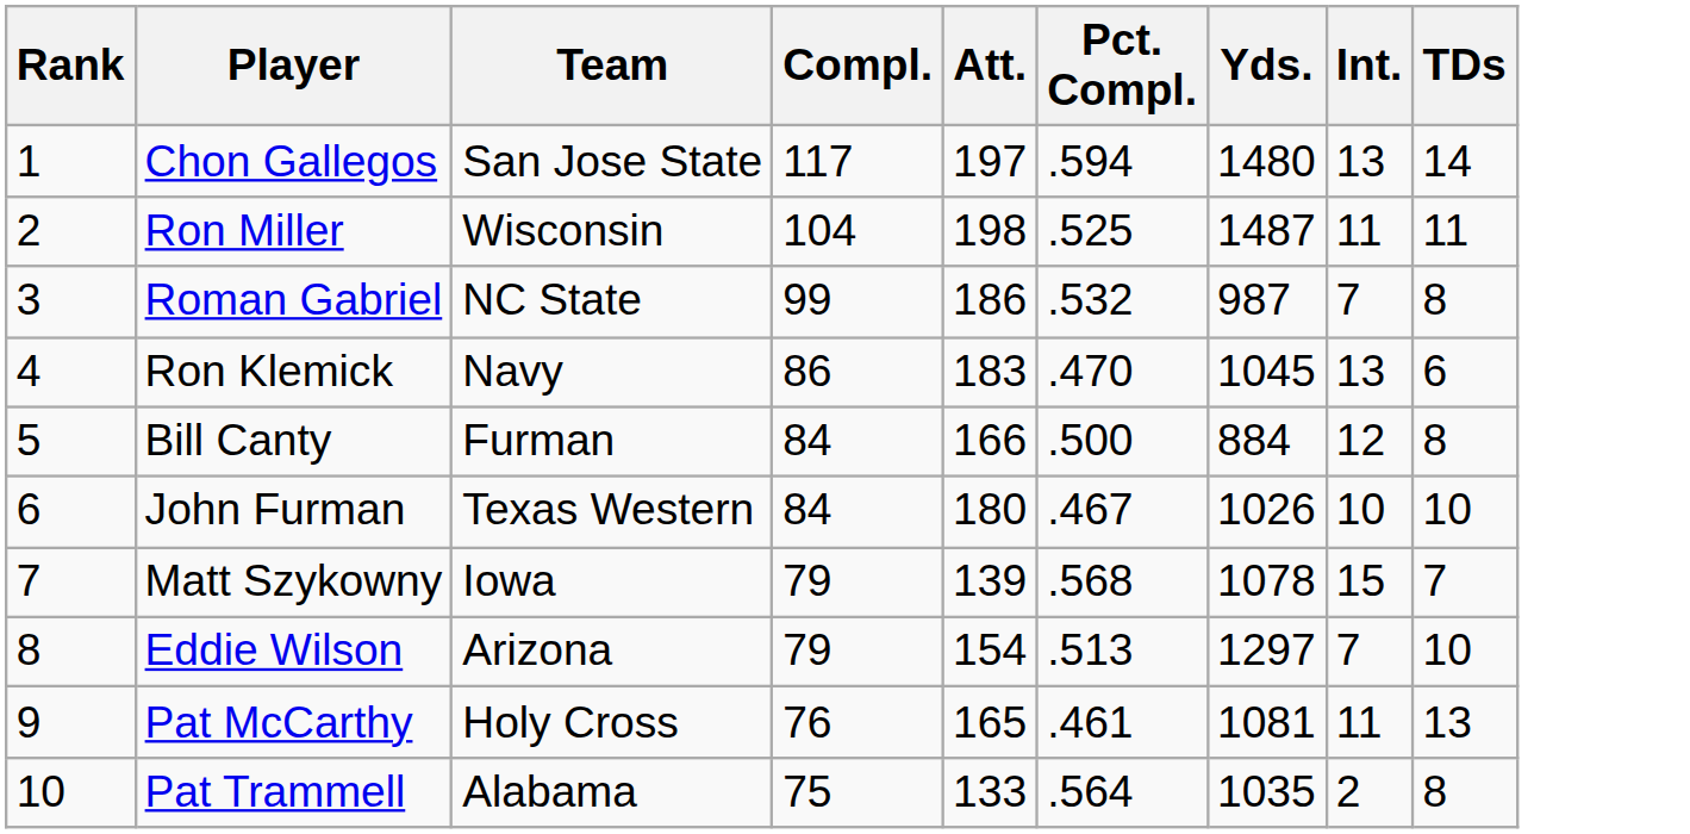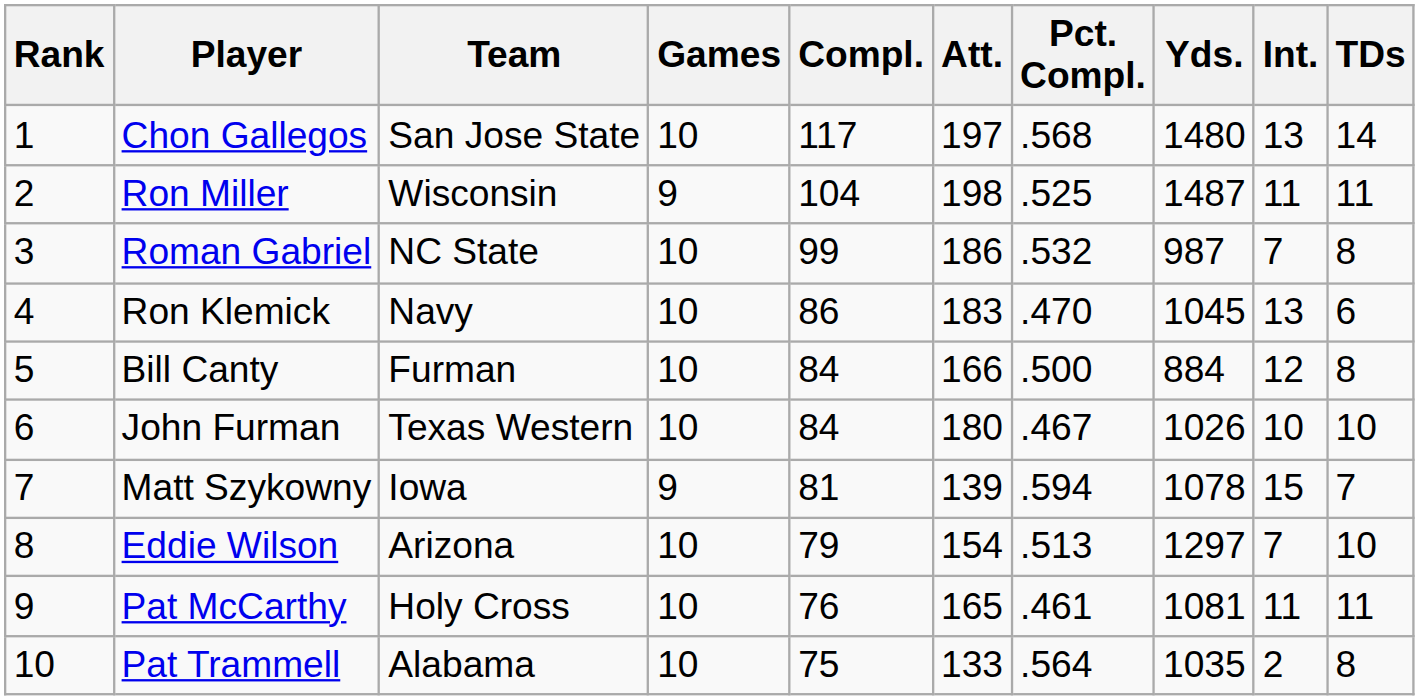+ column: Games | 10 | 9 | 10 | 10 | 10 | 10 | 9 | 10 | 10 | 10
Chon Gallegos | Pct. Compl.: .594 -> .568
Matt Szykowny | Compl.: 79 -> 81
Matt Szykowny | Pct. Compl.: .568 -> .594
Pat McCarthy | TDs: 13 -> 11
